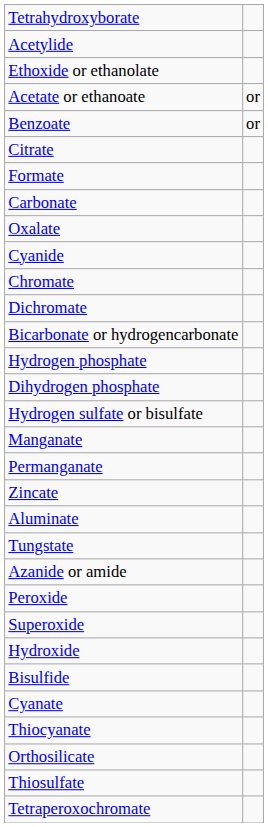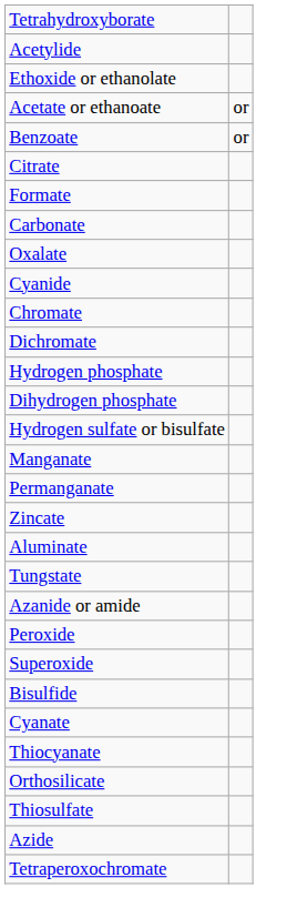- row: Bicarbonate or hydrogencarbonate
- row: Hydroxide
+ row: Azide
